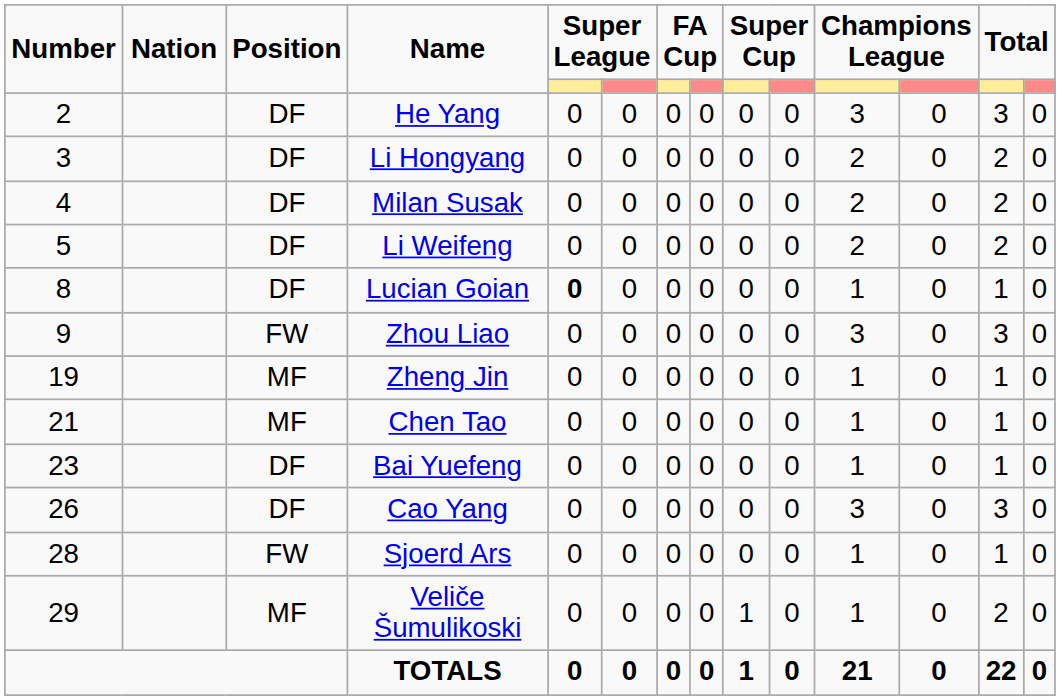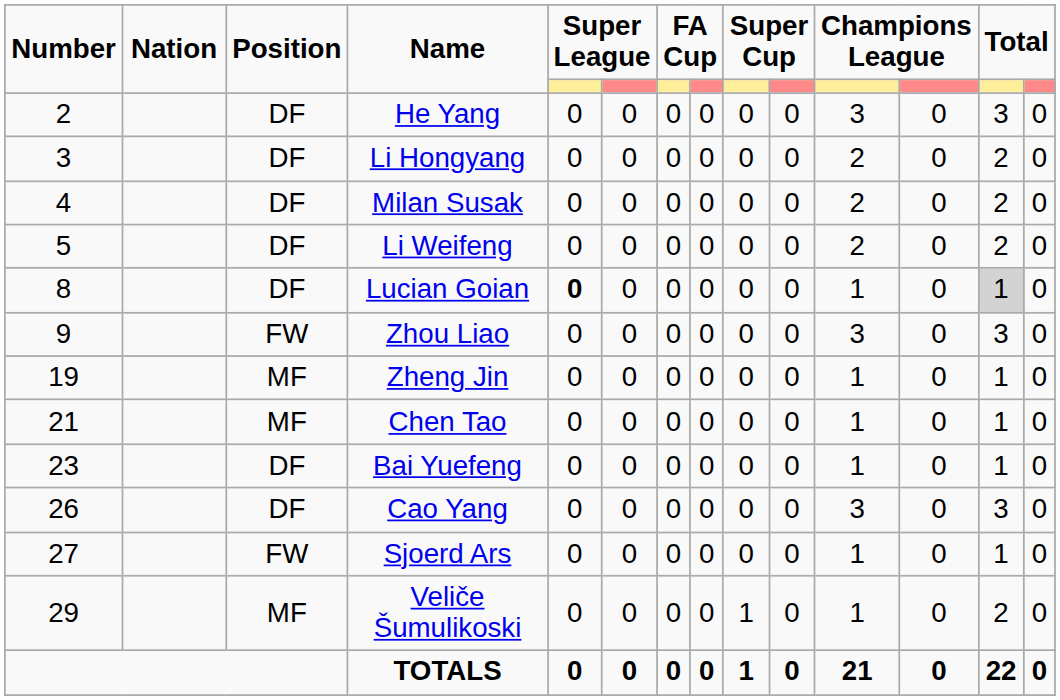Lucian Goian | column 13: no background -> lightgrey background
Sjoerd Ars | Number: 28 -> 27
